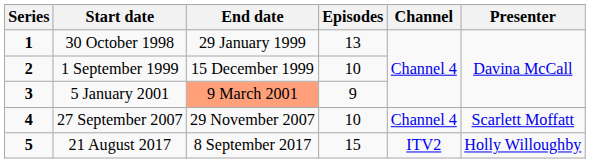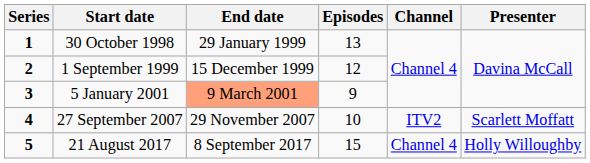1 September 1999 | Episodes: 10 -> 12
27 September 2007 | Channel: Channel 4 -> ITV2
21 August 2017 | Channel: ITV2 -> Channel 4
